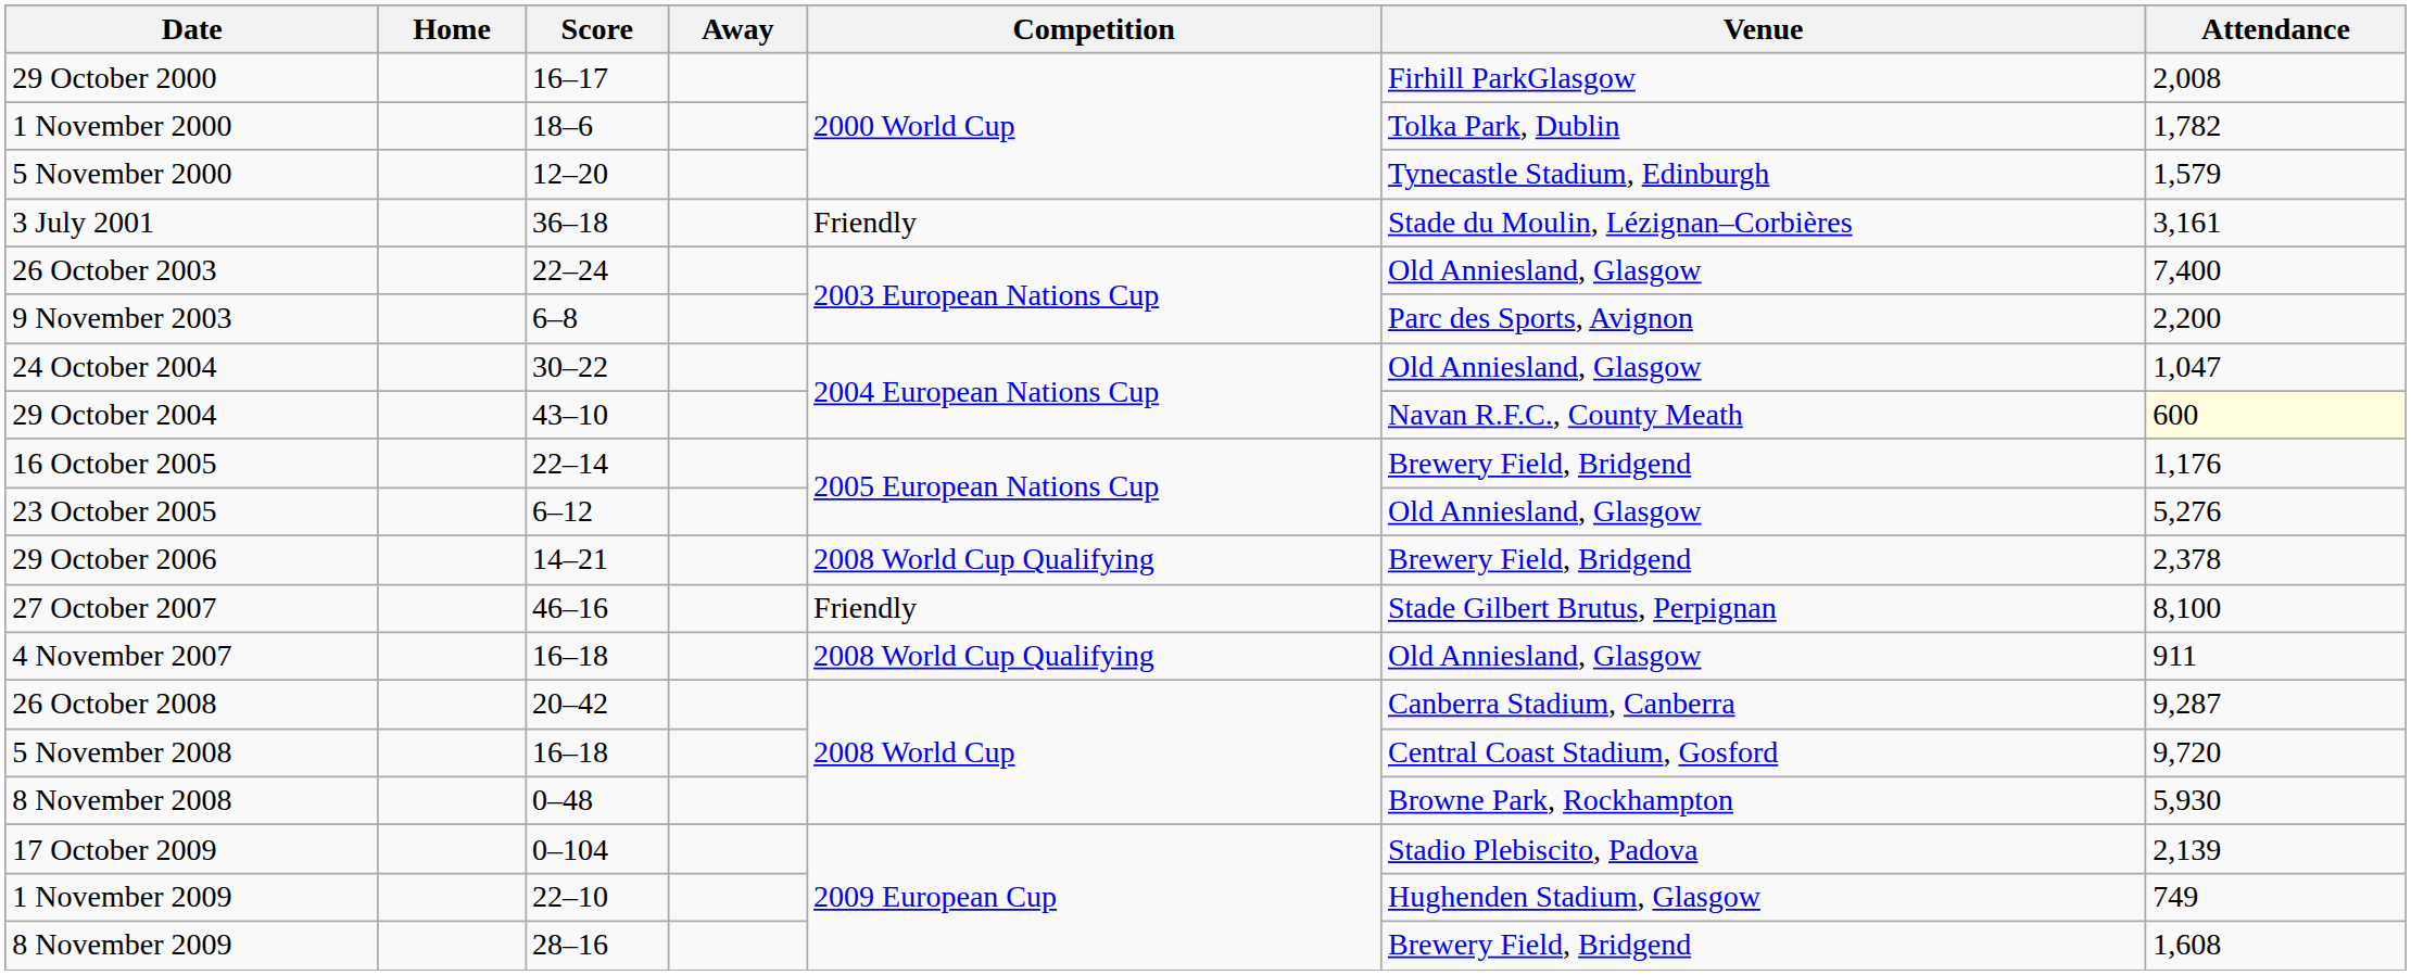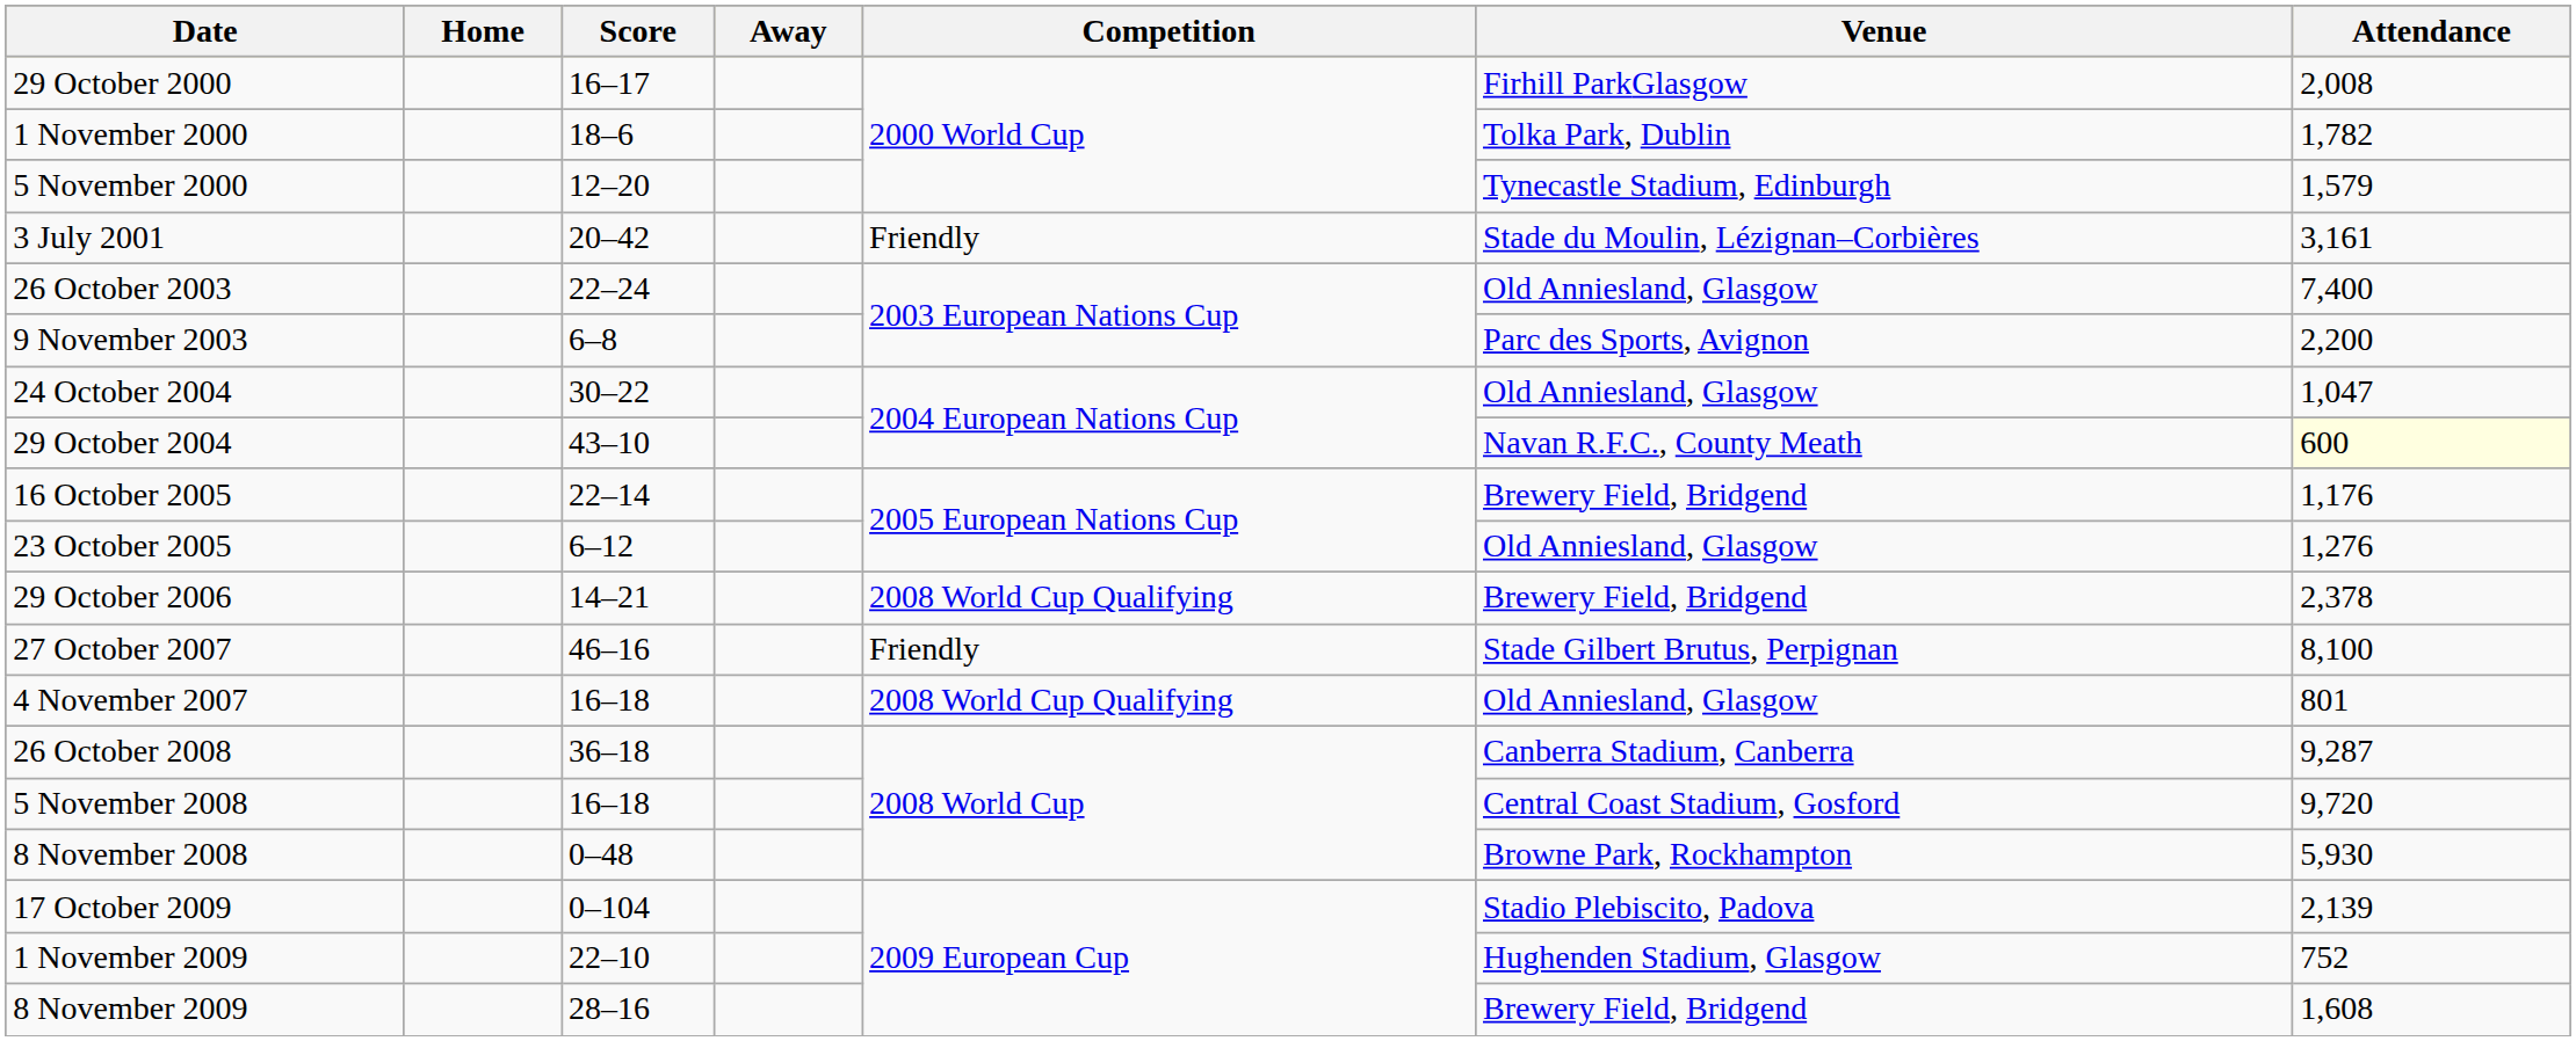3 July 2001 | Score: 36–18 -> 20–42
23 October 2005 | Attendance: 5,276 -> 1,276
4 November 2007 | Attendance: 911 -> 801
26 October 2008 | Score: 20–42 -> 36–18
1 November 2009 | Attendance: 749 -> 752
